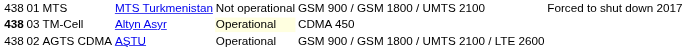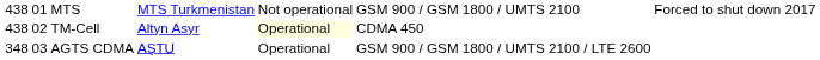TM-Cell | column 1: bold -> normal
TM-Cell | column 2: 03 -> 02
AGTS CDMA | column 1: 438 -> 348
AGTS CDMA | column 2: 02 -> 03
